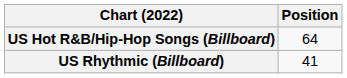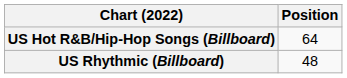US Rhythmic (Billboard) | Position: 41 -> 48
